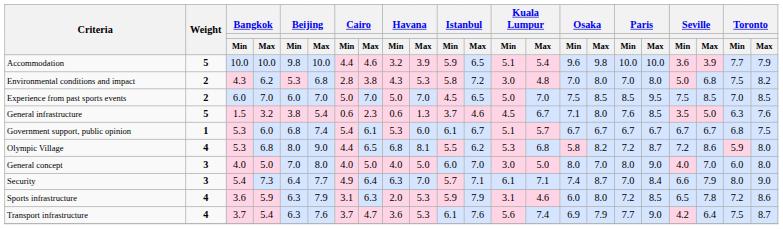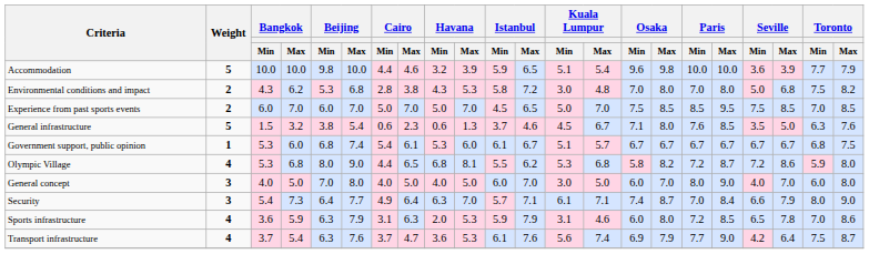General concept | Osaka / Min: 8.0 -> 6.0
Sports infrastructure | Toronto / Min: 7.2 -> 7.0
